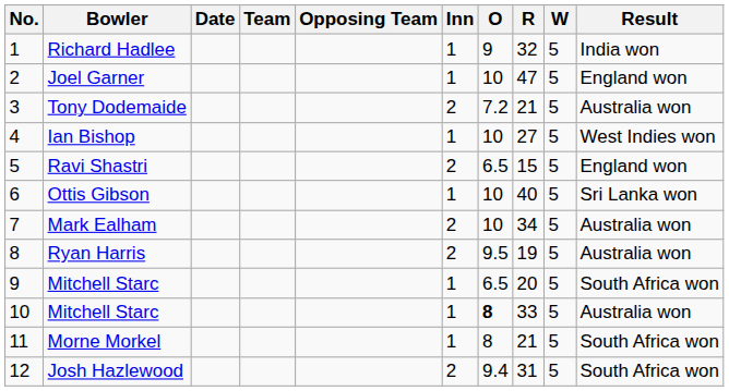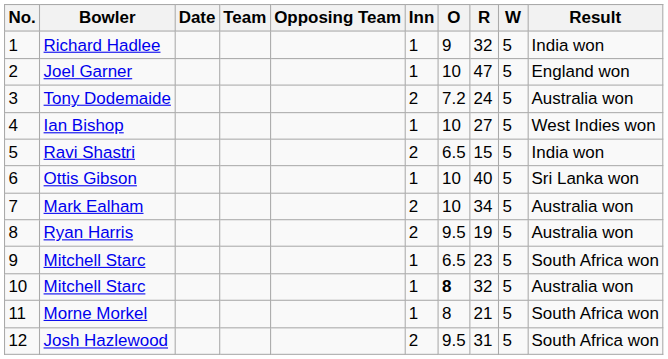Tony Dodemaide | R: 21 -> 24
Ravi Shastri | Result: England won -> India won
9 / Mitchell Starc | R: 20 -> 23
10 / Mitchell Starc | R: 33 -> 32
Josh Hazlewood | O: 9.4 -> 9.5
